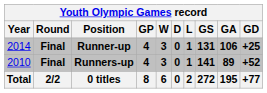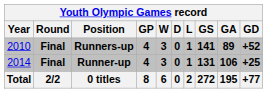rows swapped: Runners-up <-> Runner-up
